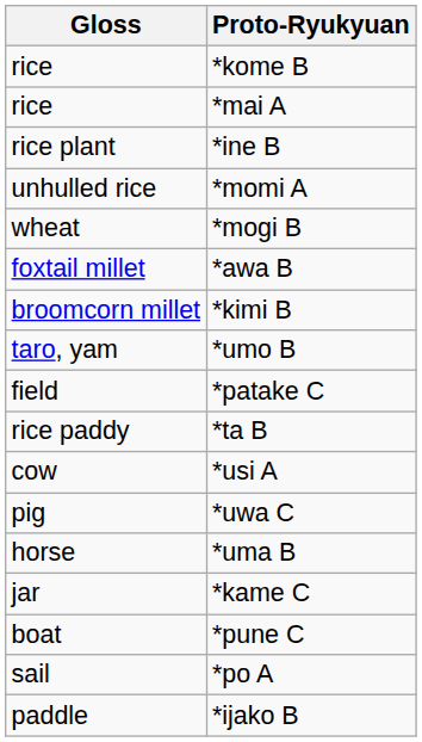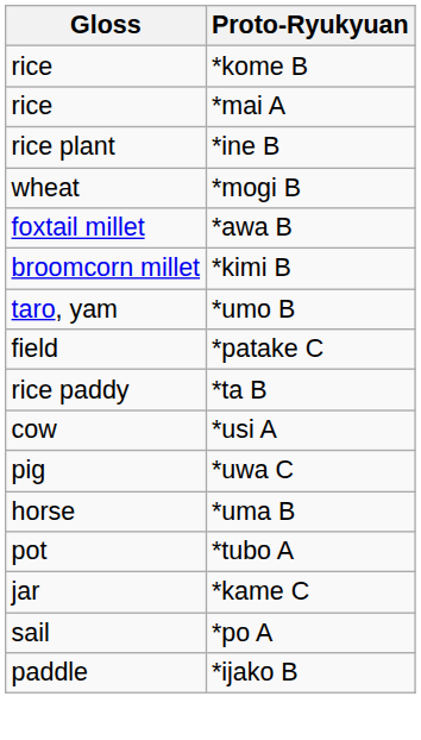- row: unhulled rice | *momi A
+ row: pot | *tubo A
- row: boat | *pune C
